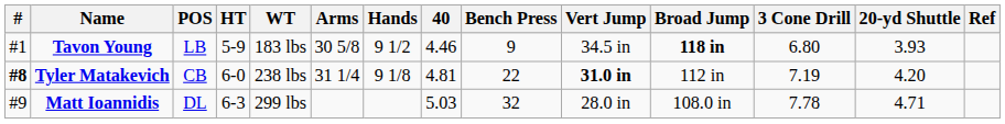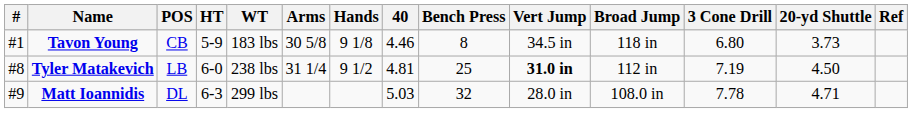Tavon Young | POS: LB -> CB
Tavon Young | Hands: 9 1/2 -> 9 1/8
Tavon Young | Bench Press: 9 -> 8
Tavon Young | Broad Jump: bold -> normal
Tavon Young | 20-yd Shuttle: 3.93 -> 3.73
Tyler Matakevich | #: bold -> normal
Tyler Matakevich | POS: CB -> LB
Tyler Matakevich | Hands: 9 1/8 -> 9 1/2
Tyler Matakevich | Bench Press: 22 -> 25
Tyler Matakevich | 20-yd Shuttle: 4.20 -> 4.50
